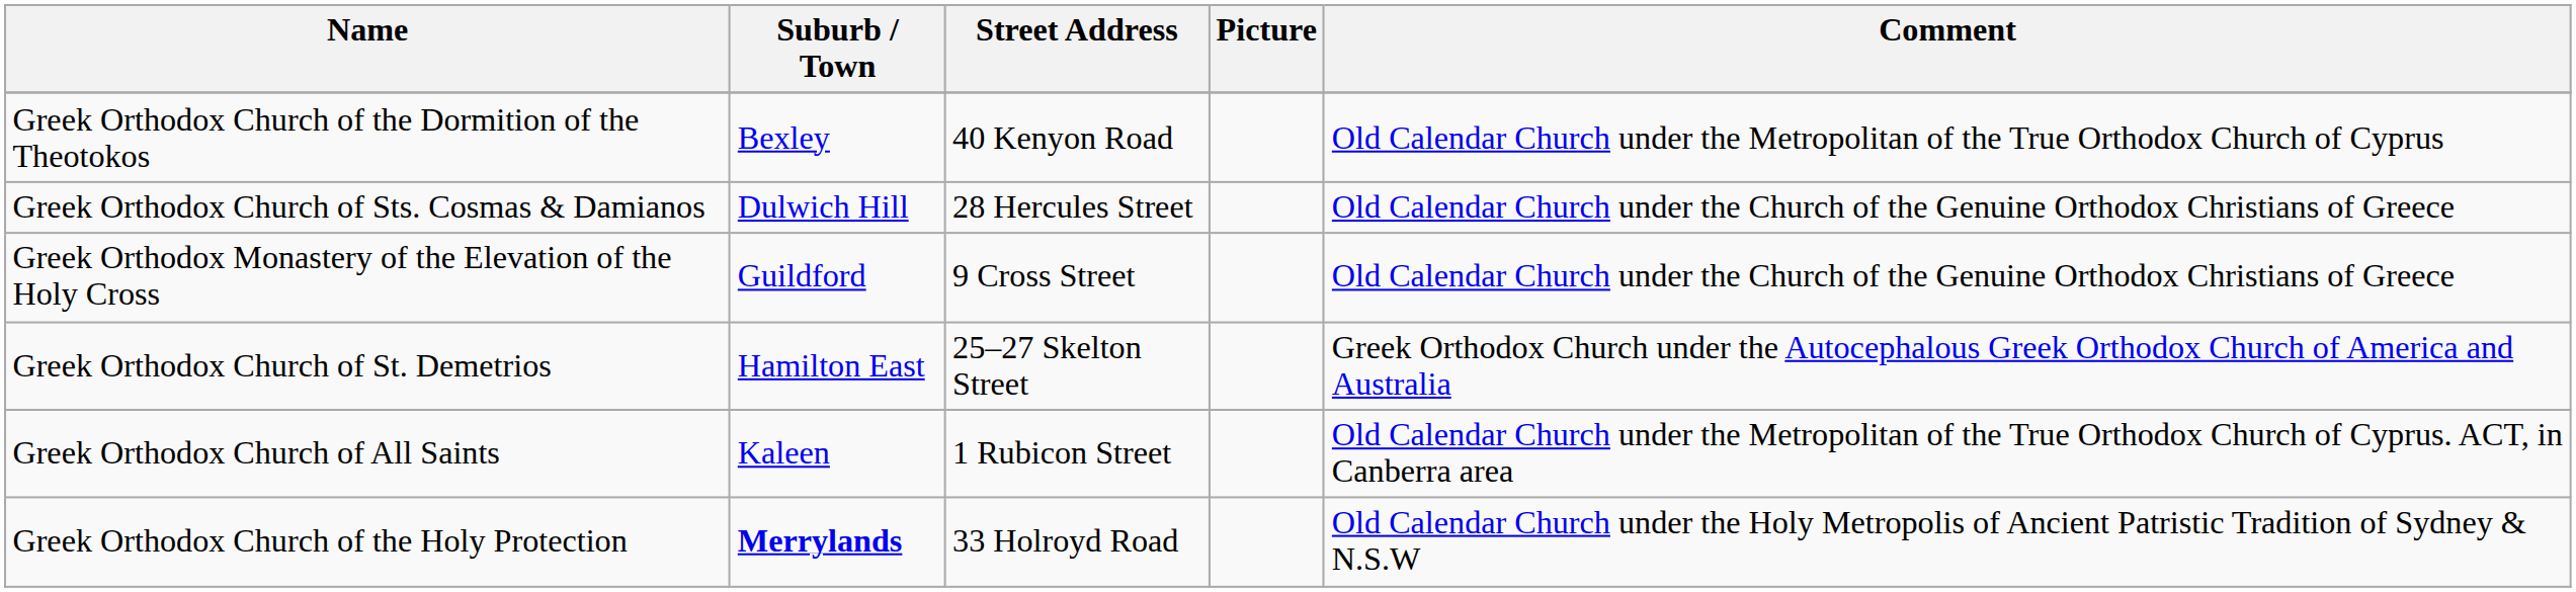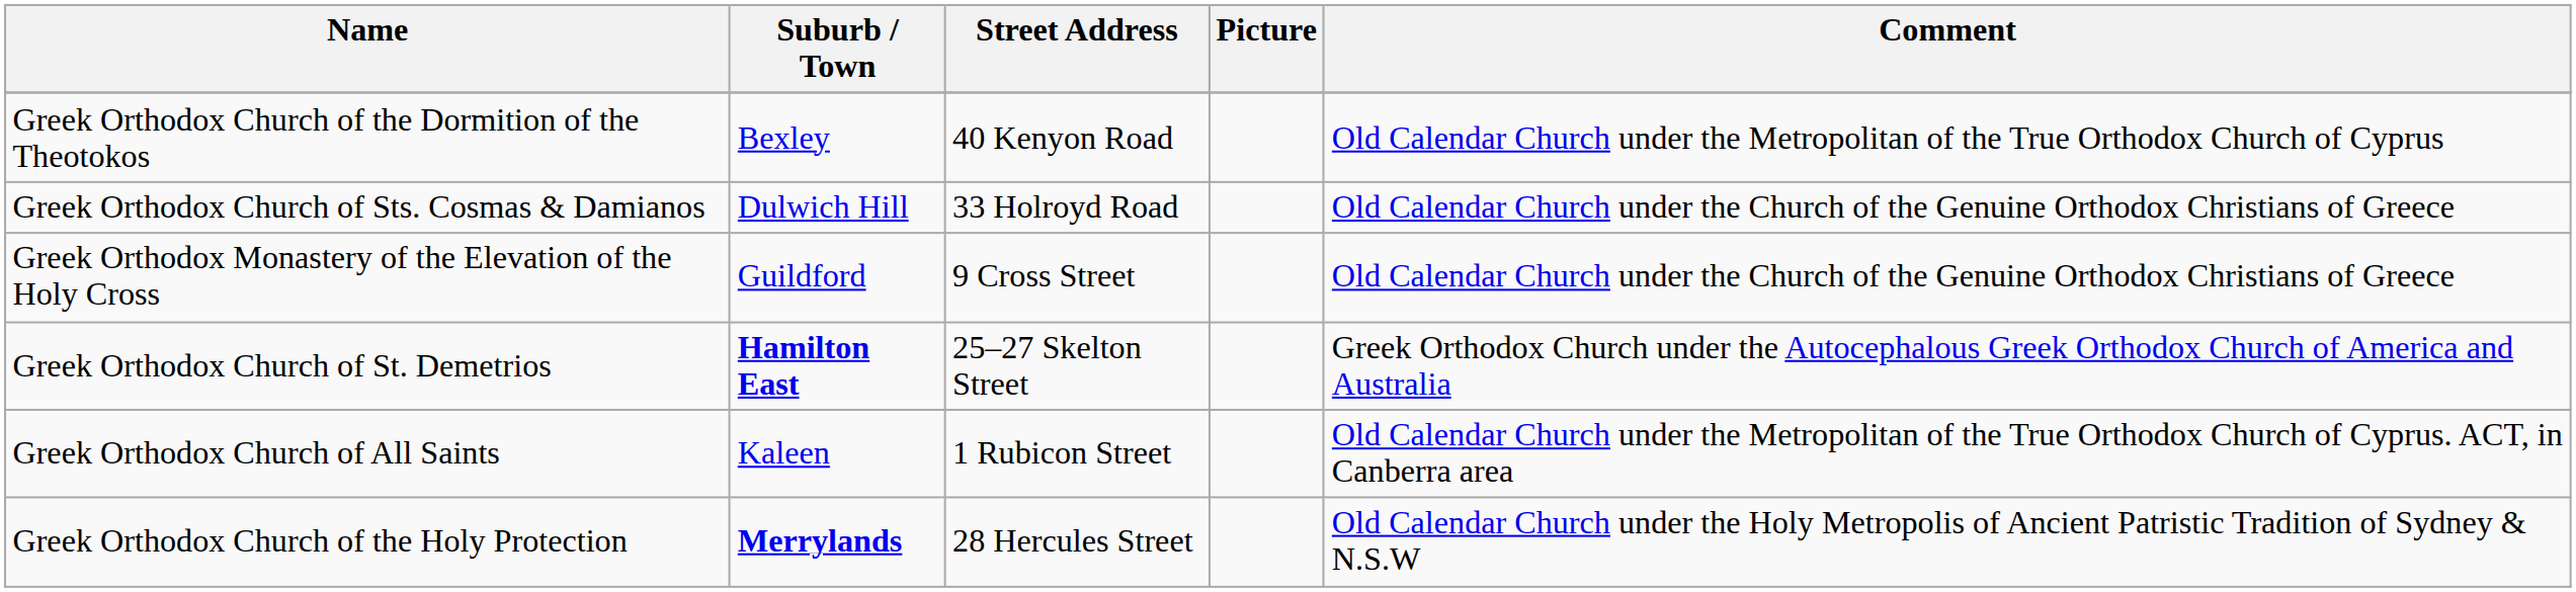Greek Orthodox Church of Sts. Cosmas & Damianos | Street Address: 28 Hercules Street -> 33 Holroyd Road
Greek Orthodox Church of St. Demetrios | Suburb / Town: normal -> bold
Greek Orthodox Church of the Holy Protection | Street Address: 33 Holroyd Road -> 28 Hercules Street
